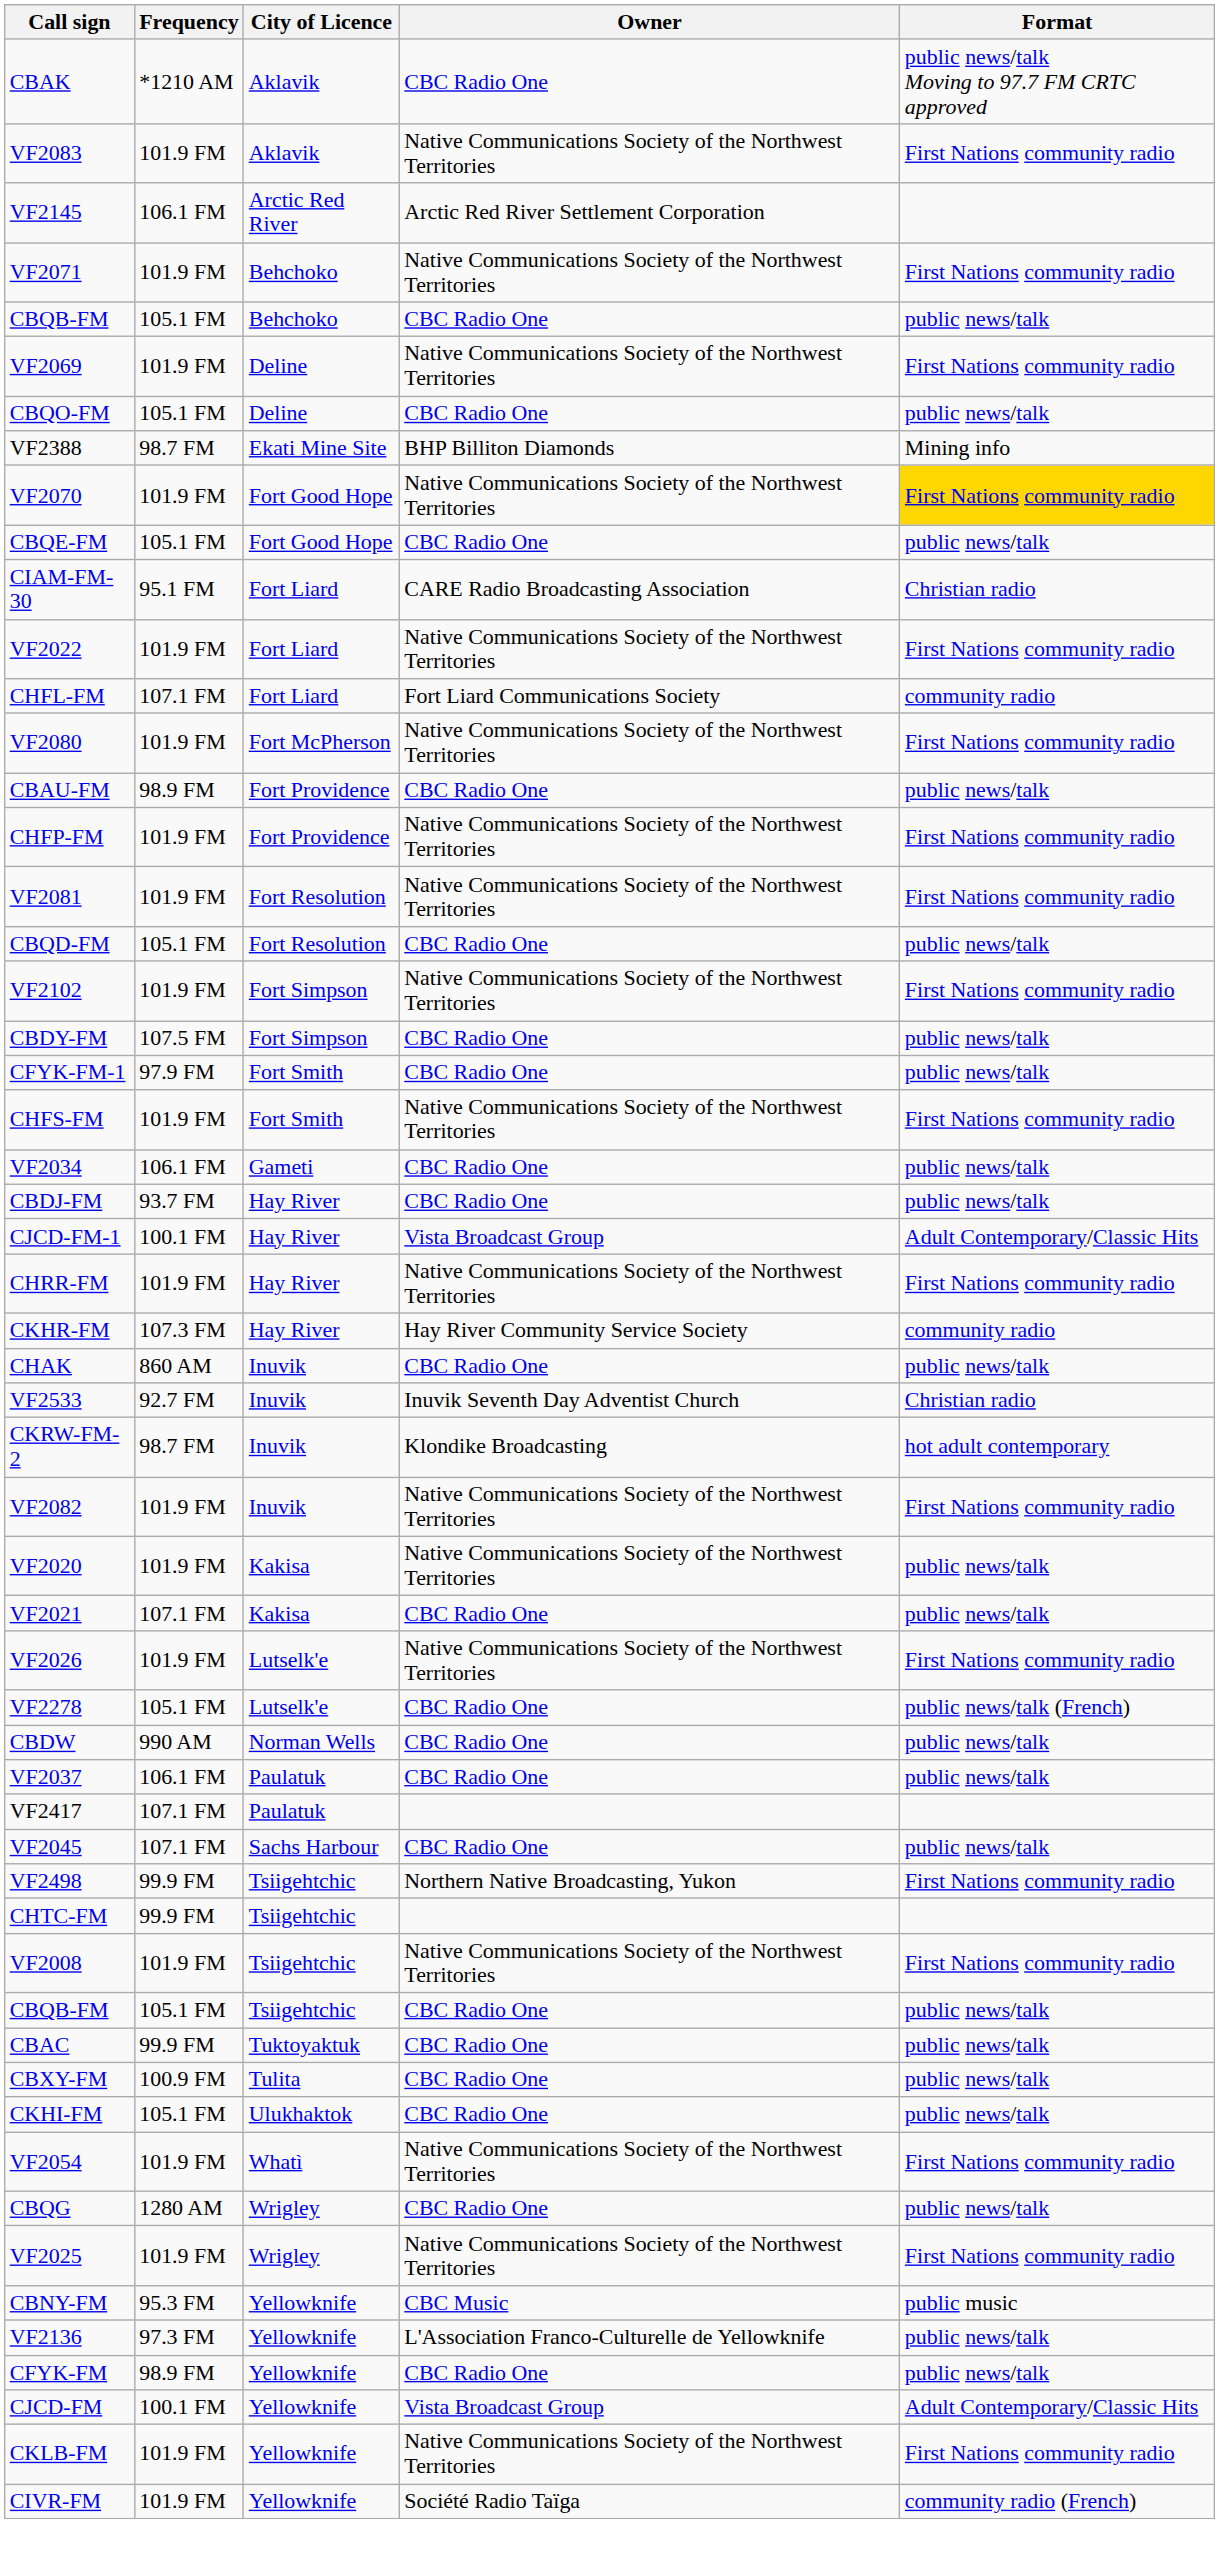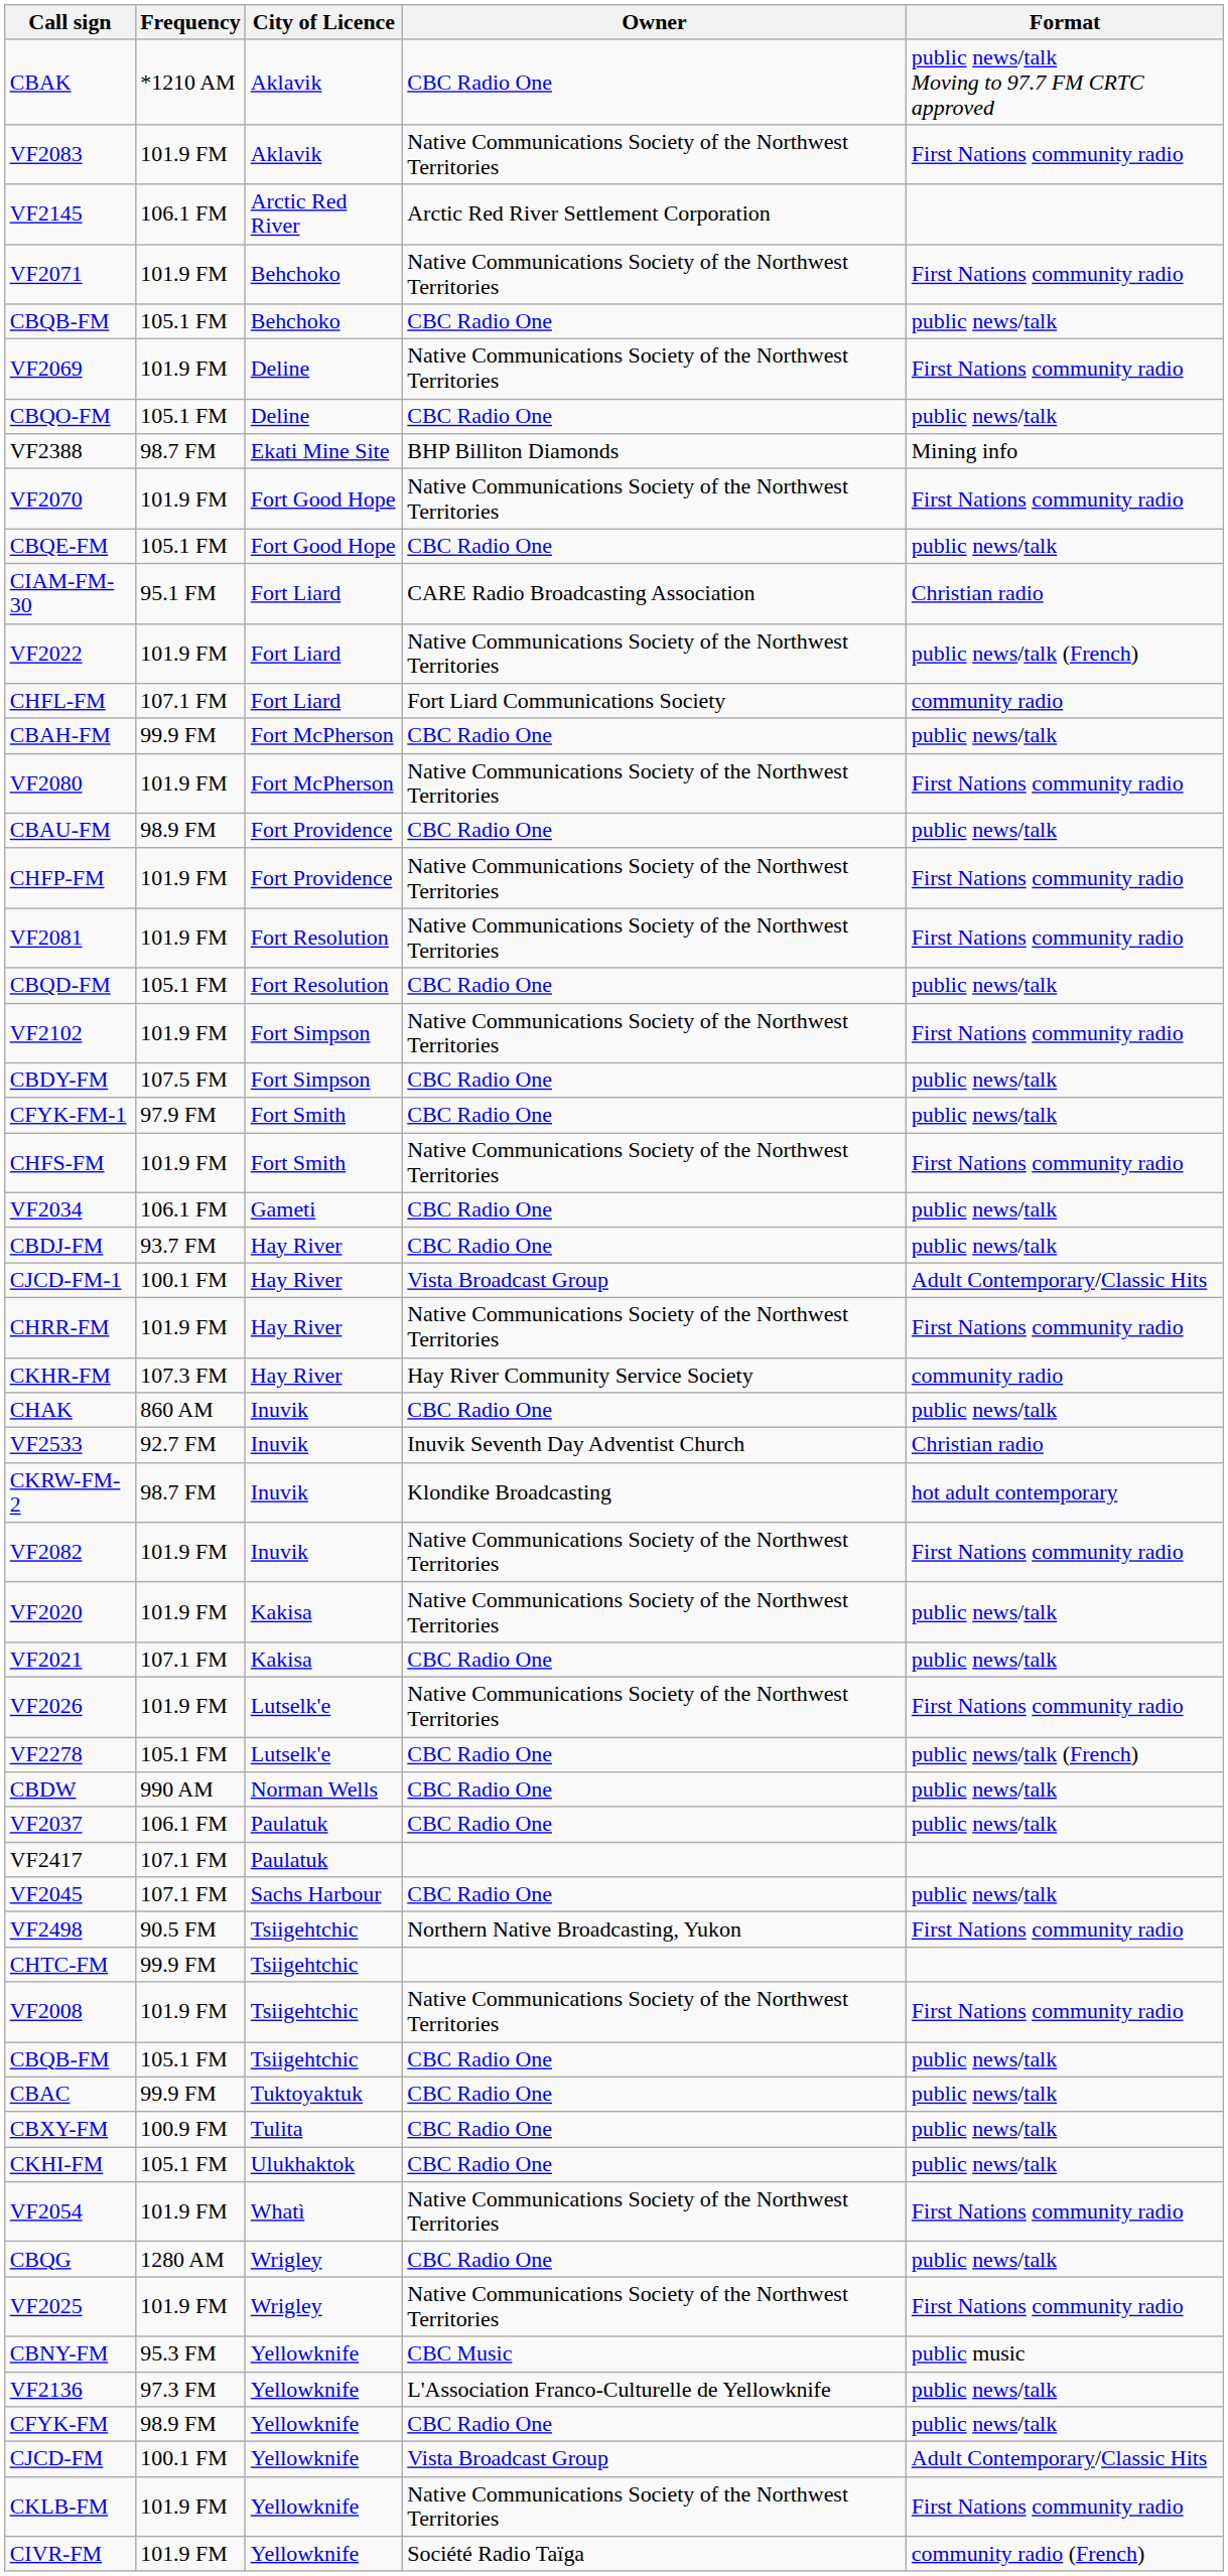VF2070 | Format: gold background -> no background
VF2022 | Format: First Nations community radio -> public news/talk (French)
+ row: CBAH-FM | 99.9 FM | Fort McPherson | CBC Radio One | public news/talk
VF2498 | Frequency: 99.9 FM -> 90.5 FM
